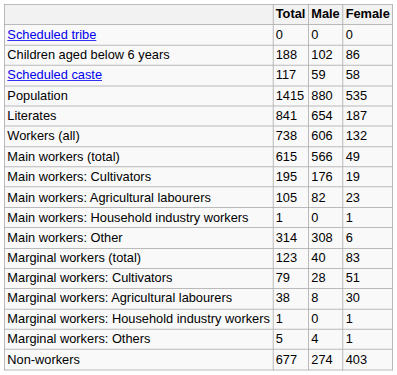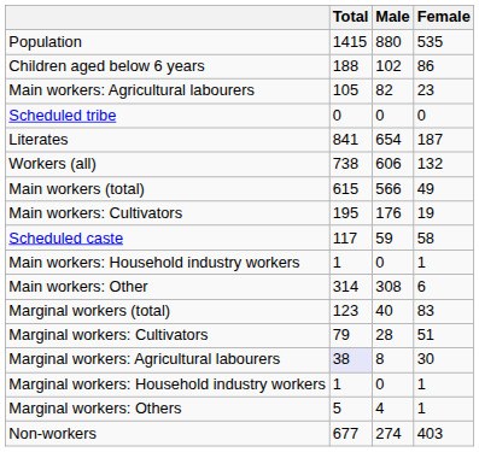rows swapped: Population <-> Scheduled tribe
rows swapped: Scheduled caste <-> Main workers: Agricultural labourers
Marginal workers: Agricultural labourers | Total: no background -> lavender background
